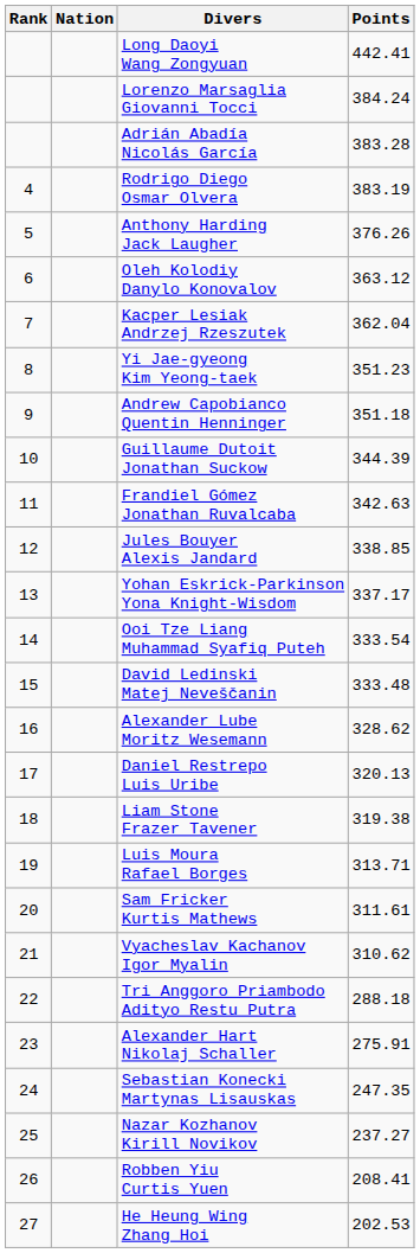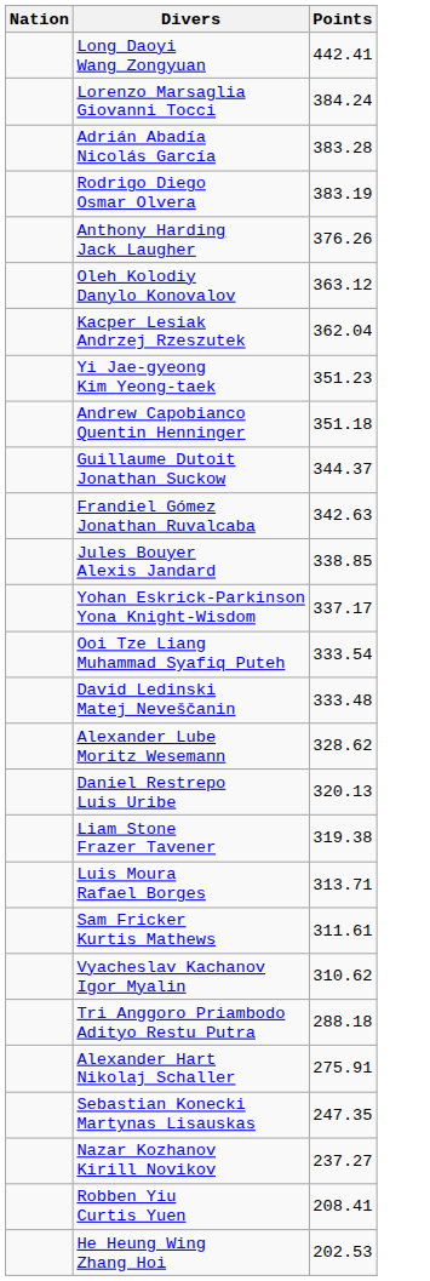- column: Rank | 4 | 5 | 6 | 7 | 8 | 9 | 10 | 11 | 12 | 13 | 14 | 15 | 16 | 17 | 18 | 19 | 20 | 21 | 22 | 23 | 24 | 25 | 26 | 27
Guillaume Dutoit Jonathan Suckow | Points: 344.39 -> 344.37
